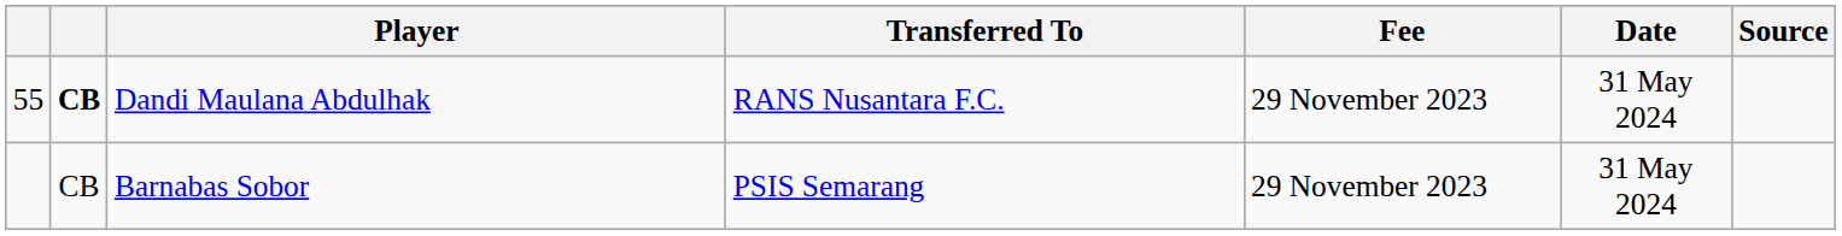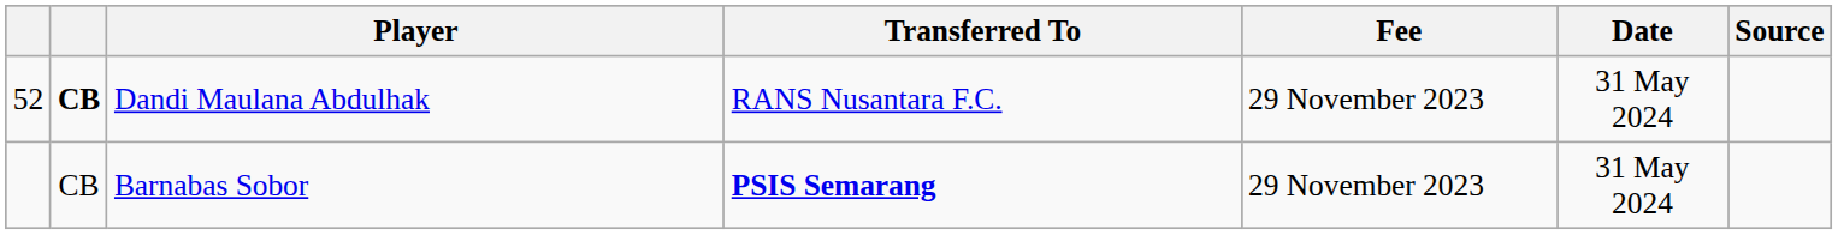Dandi Maulana Abdulhak | column 1: 55 -> 52
Barnabas Sobor | Transferred To: normal -> bold
